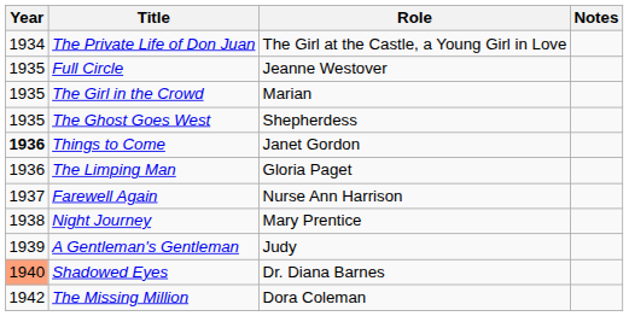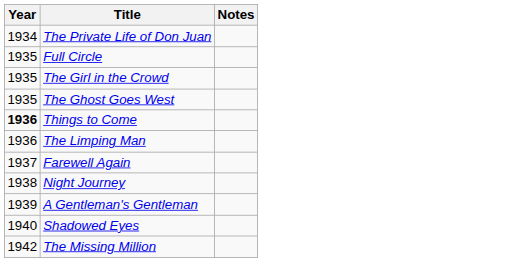- column: Role | The Girl at the Castle, a Young Girl in Love | Jeanne Westover | Marian | Shepherdess | Janet Gordon | Gloria Paget | Nurse Ann Harrison | Mary Prentice | Judy | Dr. Diana Barnes | Dora Coleman
Shadowed Eyes | Year: lightsalmon background -> no background
